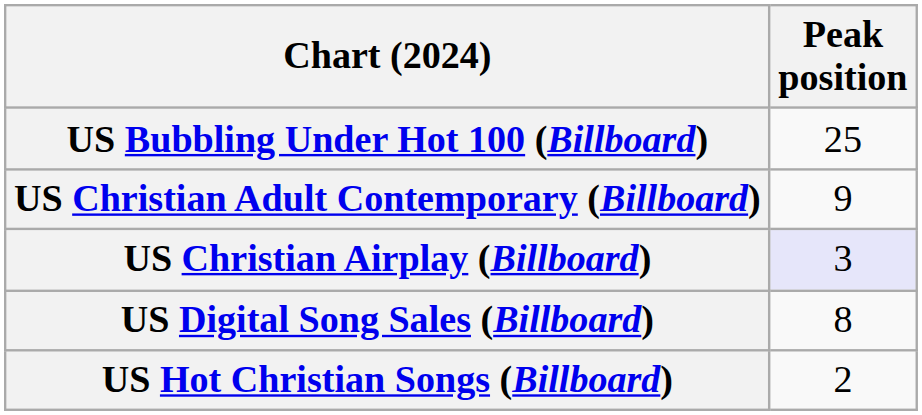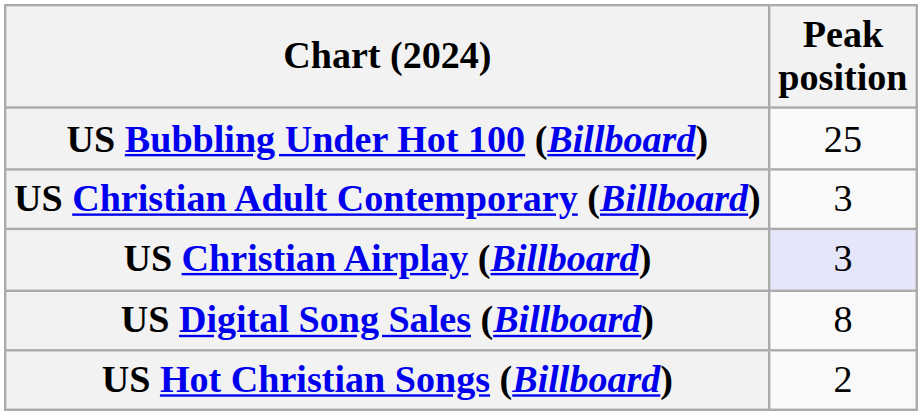US Christian Adult Contemporary (Billboard) | Peak position: 9 -> 3
